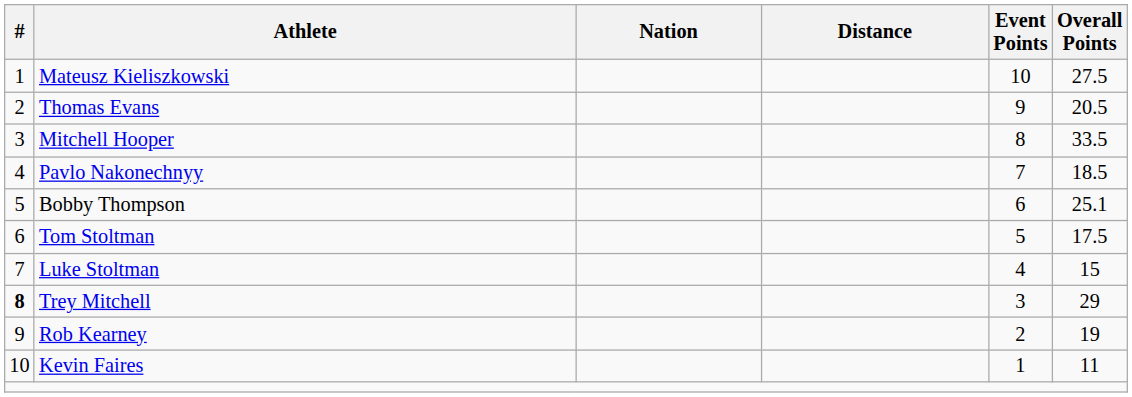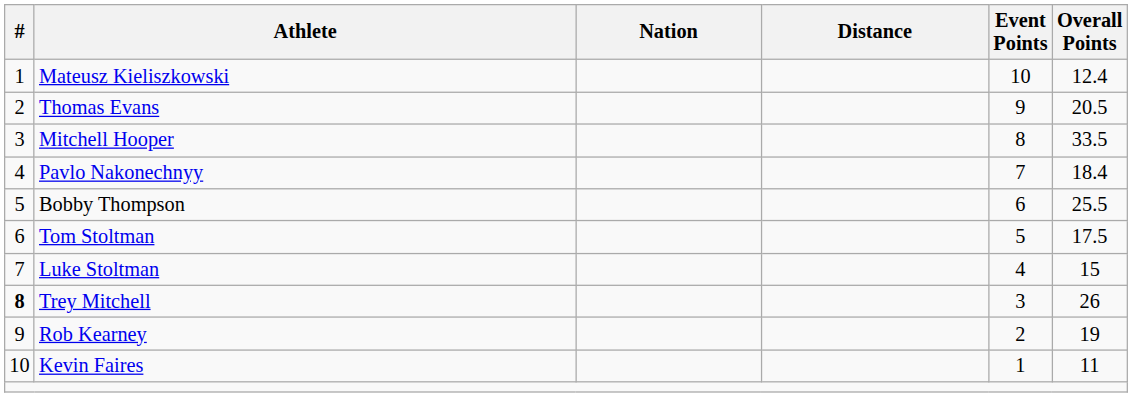Mateusz Kieliszkowski | Overall Points: 27.5 -> 12.4
Pavlo Nakonechnyy | Overall Points: 18.5 -> 18.4
Bobby Thompson | Overall Points: 25.1 -> 25.5
Trey Mitchell | Overall Points: 29 -> 26
